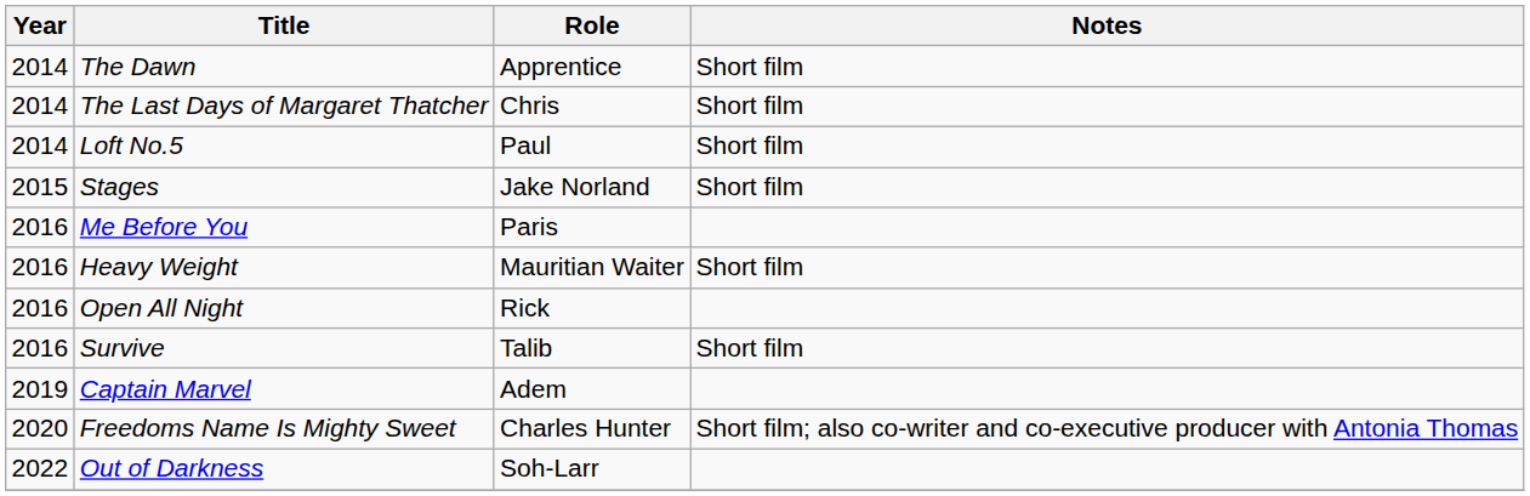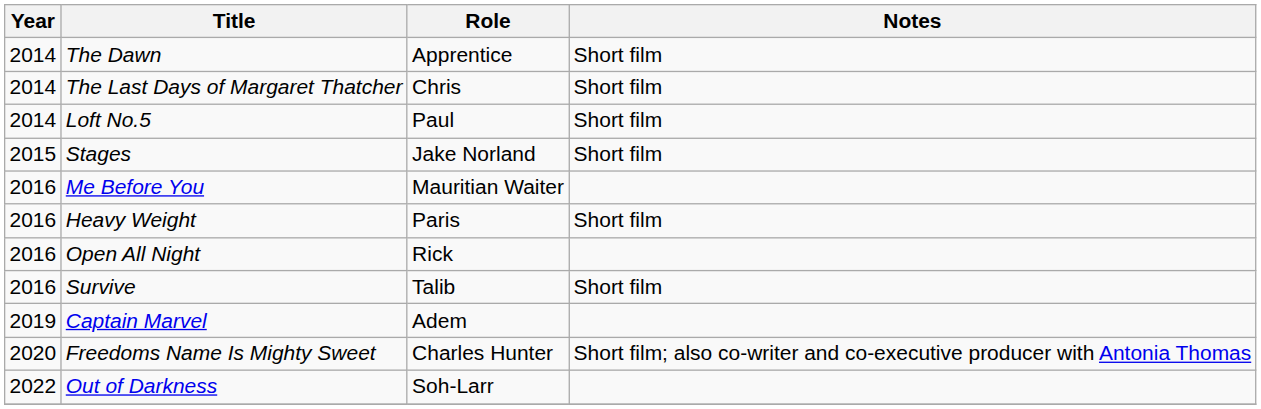Me Before You | Role: Paris -> Mauritian Waiter
Heavy Weight | Role: Mauritian Waiter -> Paris
